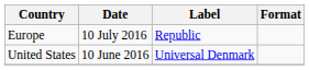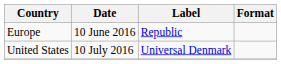Europe | Date: 10 July 2016 -> 10 June 2016
United States | Date: 10 June 2016 -> 10 July 2016
